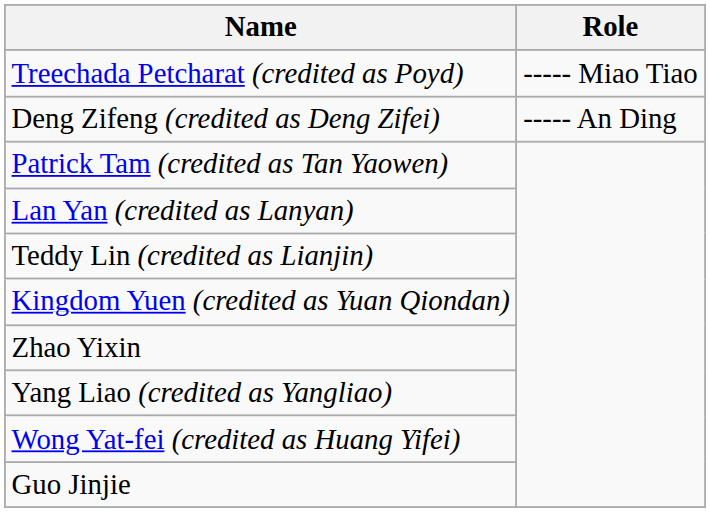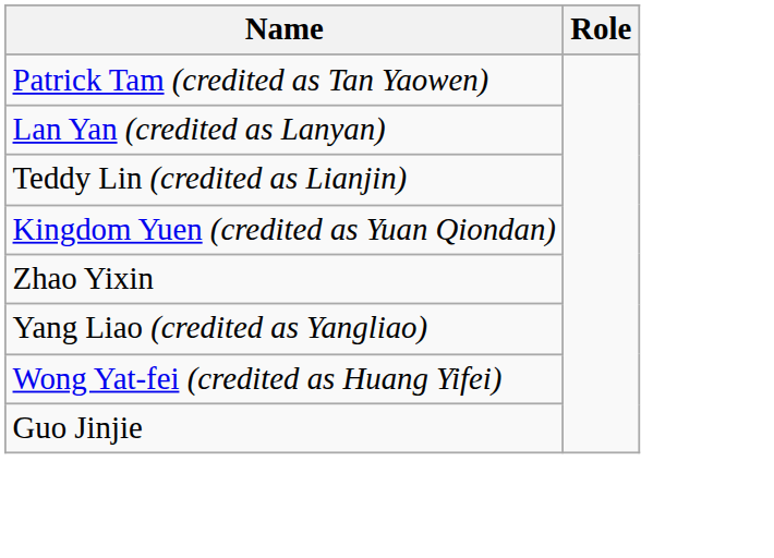- row: Treechada Petcharat (credited as Poyd) | ----- Miao Tiao
- row: Deng Zifeng (credited as Deng Zifei) | ----- An Ding
